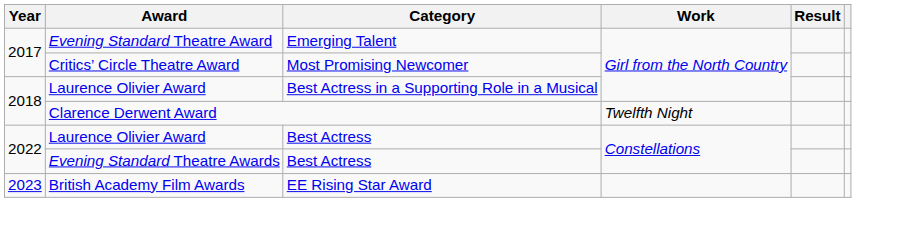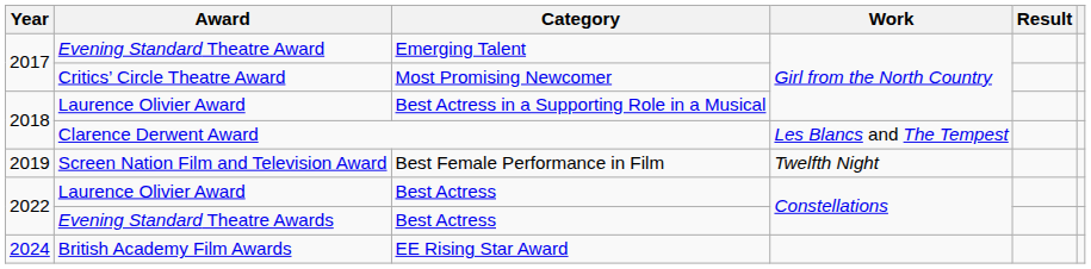Clarence Derwent Award | Work: Twelfth Night -> Les Blancs and The Tempest
+ row: 2019 | Screen Nation Film and Television Award | Best Female Performance in Film | Twelfth Night
British Academy Film Awards | Year: 2023 -> 2024
